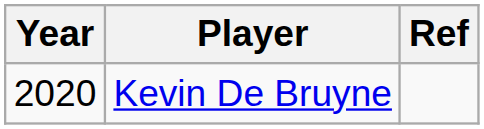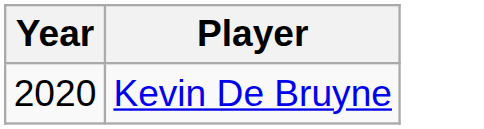- column: Ref
